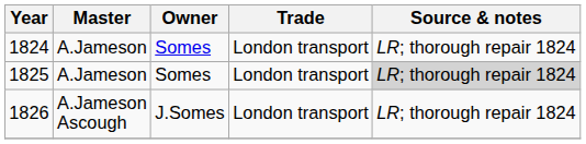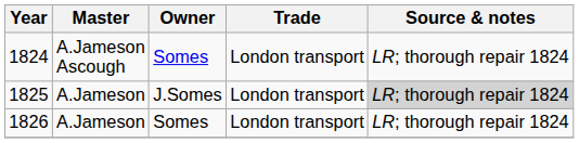1824 | Master: A.Jameson -> A.Jameson Ascough
1825 | Owner: Somes -> J.Somes
1826 | Master: A.Jameson Ascough -> A.Jameson
1826 | Owner: J.Somes -> Somes
